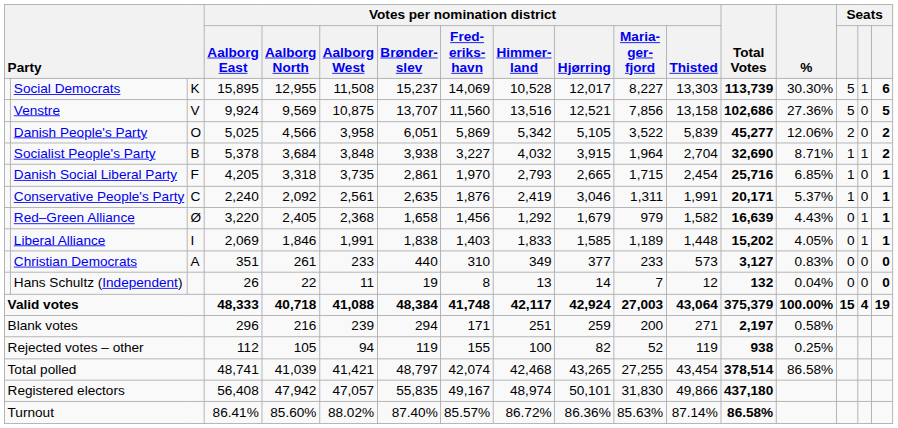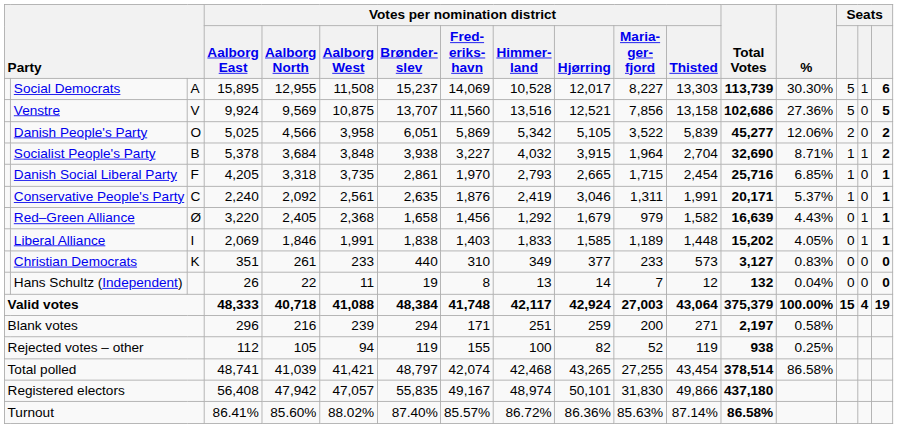Social Democrats | column 3: K -> A
Christian Democrats | column 3: A -> K
